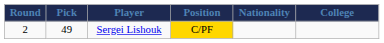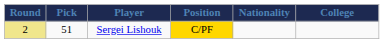Sergei Lishouk | Round: no background -> khaki background
Sergei Lishouk | Pick: 49 -> 51
